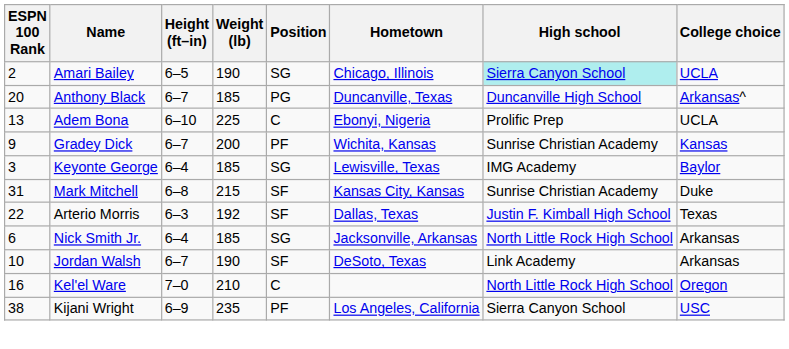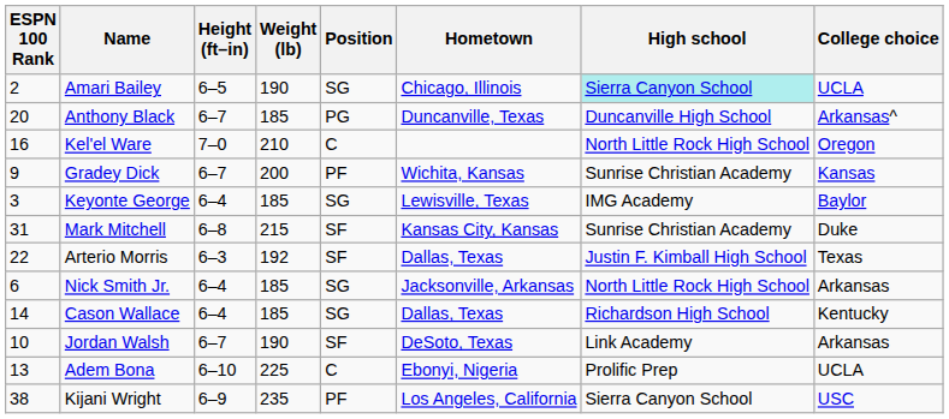rows swapped: Adem Bona <-> Kel'el Ware
+ row: 14 | Cason Wallace | 6–4 | 185 | SG | Dallas, Texas | Richardson High School | Kentucky
